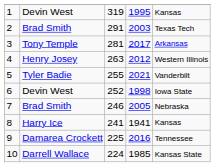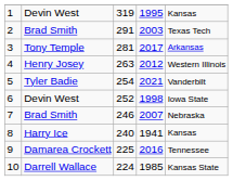5 | column 3: 255 -> 254
7 | column 4: 2005 -> 2007
8 | column 3: 241 -> 240
